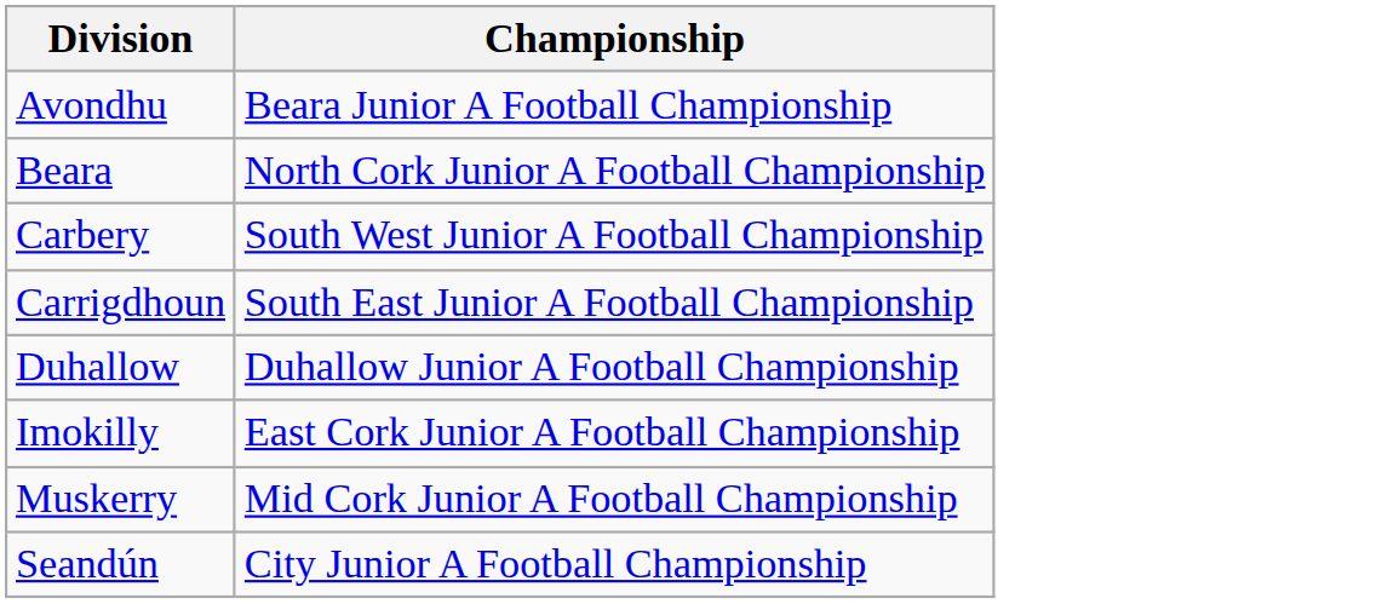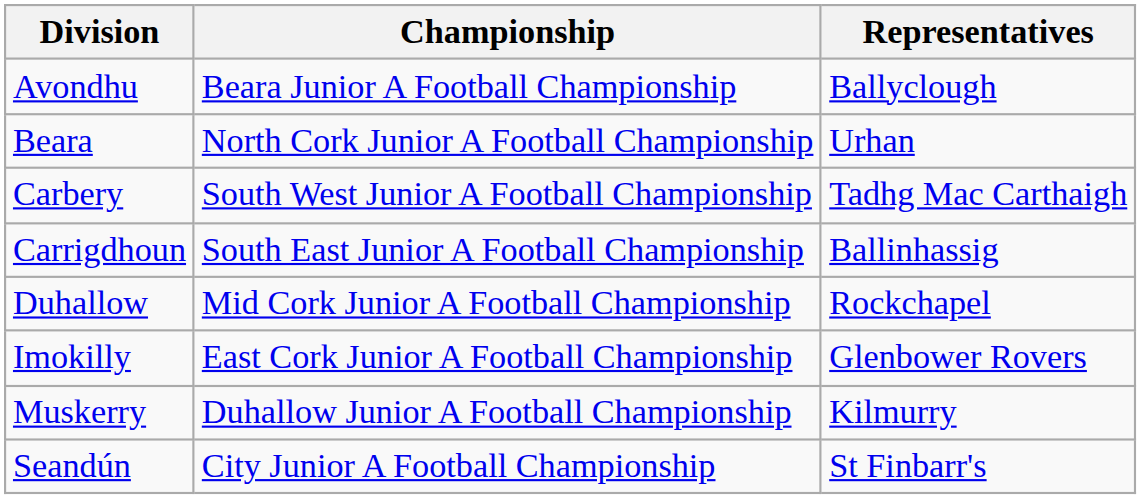+ column: Representatives | Ballyclough | Urhan | Tadhg Mac Carthaigh | Ballinhassig | Rockchapel | Glenbower Rovers | Kilmurry | St Finbarr's
Duhallow | Championship: Duhallow Junior A Football Championship -> Mid Cork Junior A Football Championship
Muskerry | Championship: Mid Cork Junior A Football Championship -> Duhallow Junior A Football Championship
